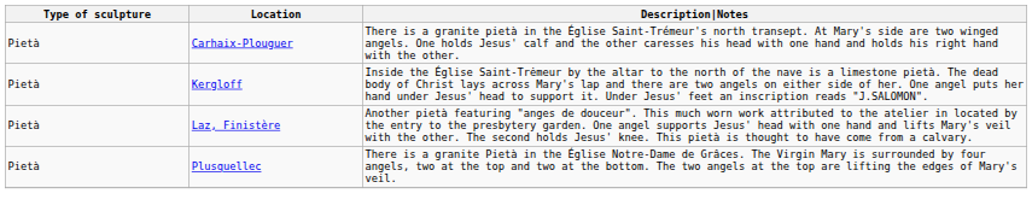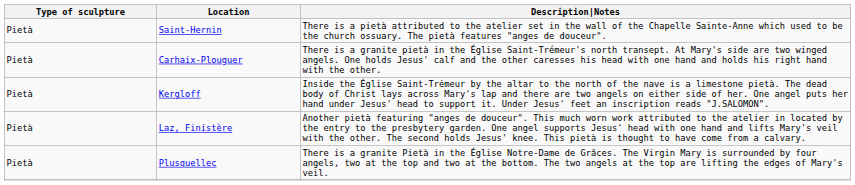+ row: Pietà | Saint-Hernin | There is a pietà attributed to the atelier set in the wall of the Chapelle Sainte-Anne which used to be the church ossuary. The pietà features "anges de douceur".
